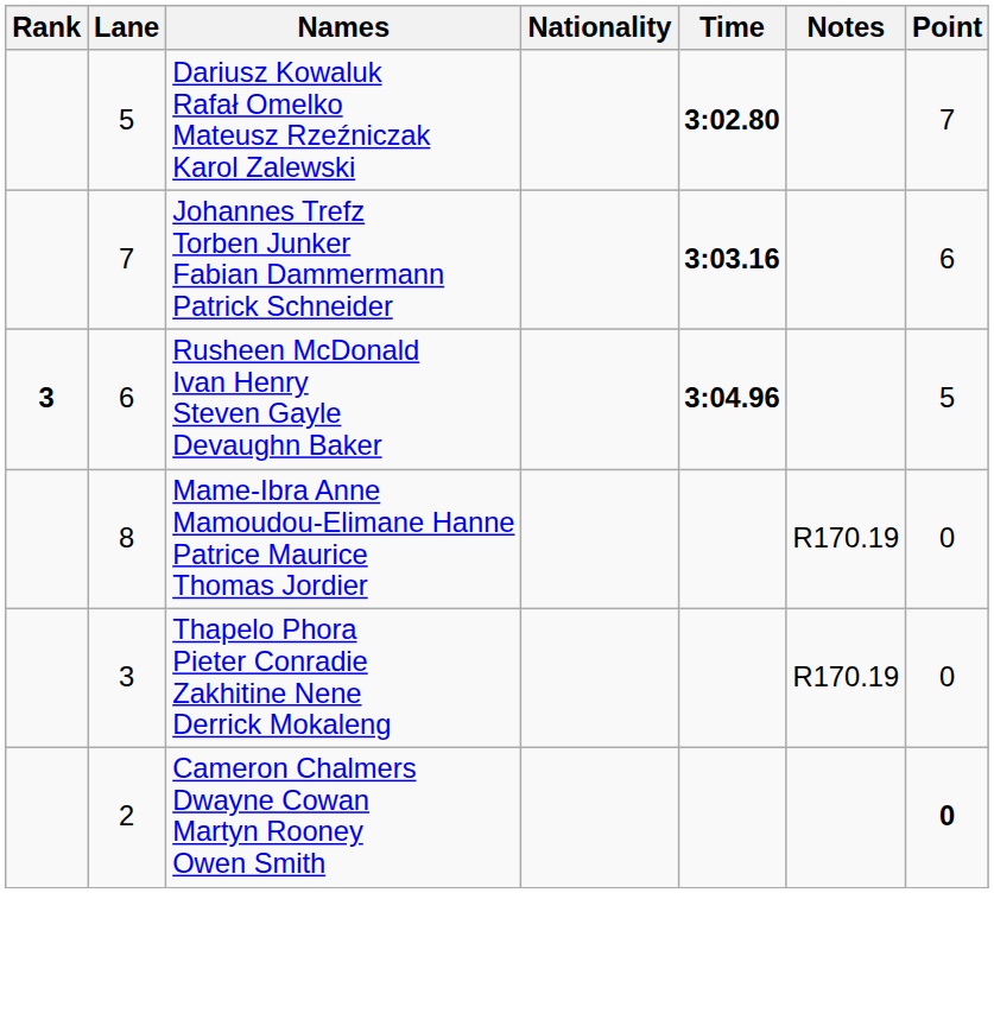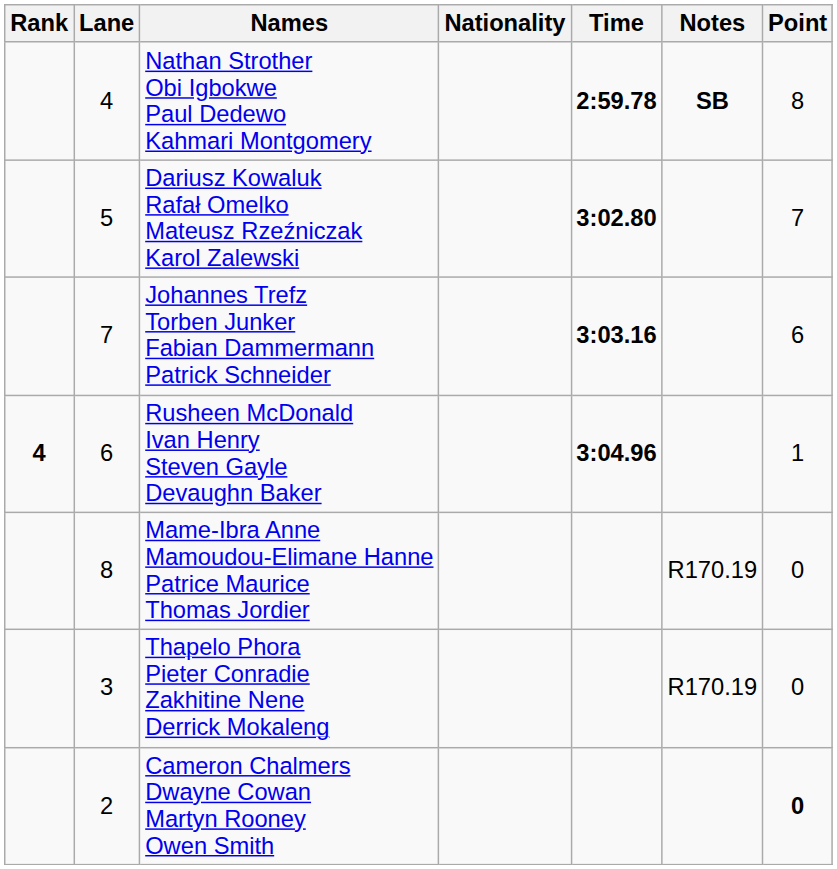+ row: 4 | Nathan Strother Obi Igbokwe Paul Dedewo Kahmari Montgomery | 2:59.78 | SB | 8
Rusheen McDonald Ivan Henry Steven Gayle Devaughn Baker | Rank: 3 -> 4
Rusheen McDonald Ivan Henry Steven Gayle Devaughn Baker | Point: 5 -> 1
